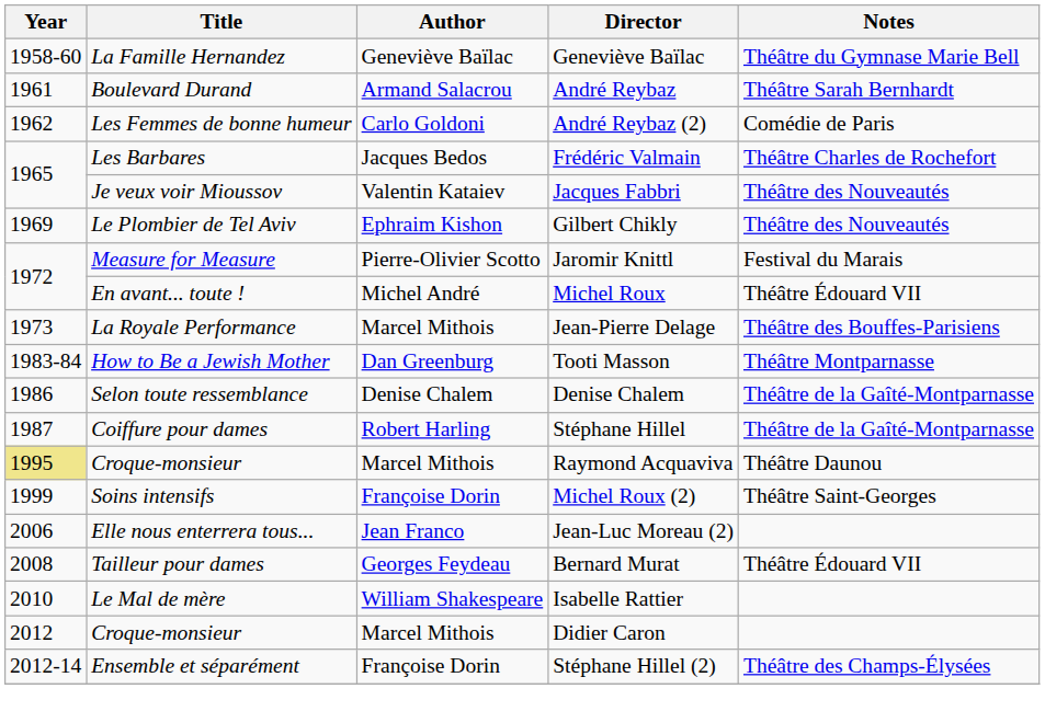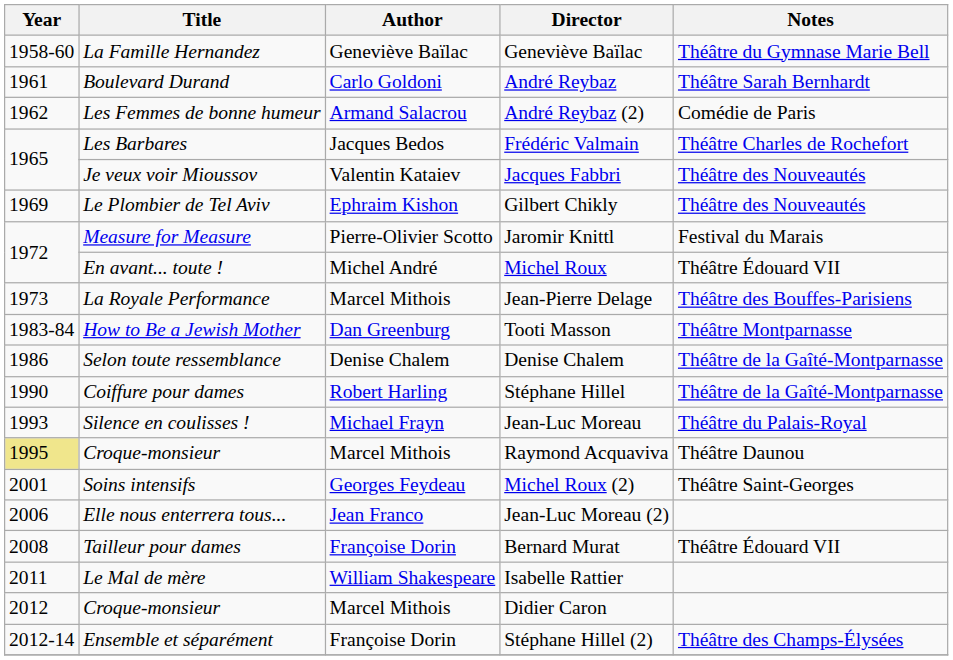André Reybaz | Author: Armand Salacrou -> Carlo Goldoni
André Reybaz (2) | Author: Carlo Goldoni -> Armand Salacrou
Stéphane Hillel | Year: 1987 -> 1990
+ row: 1993 | Silence en coulisses ! | Michael Frayn | Jean-Luc Moreau | Théâtre du Palais-Royal
Michel Roux (2) | Year: 1999 -> 2001
Michel Roux (2) | Author: Françoise Dorin -> Georges Feydeau
Bernard Murat | Author: Georges Feydeau -> Françoise Dorin
Isabelle Rattier | Year: 2010 -> 2011
